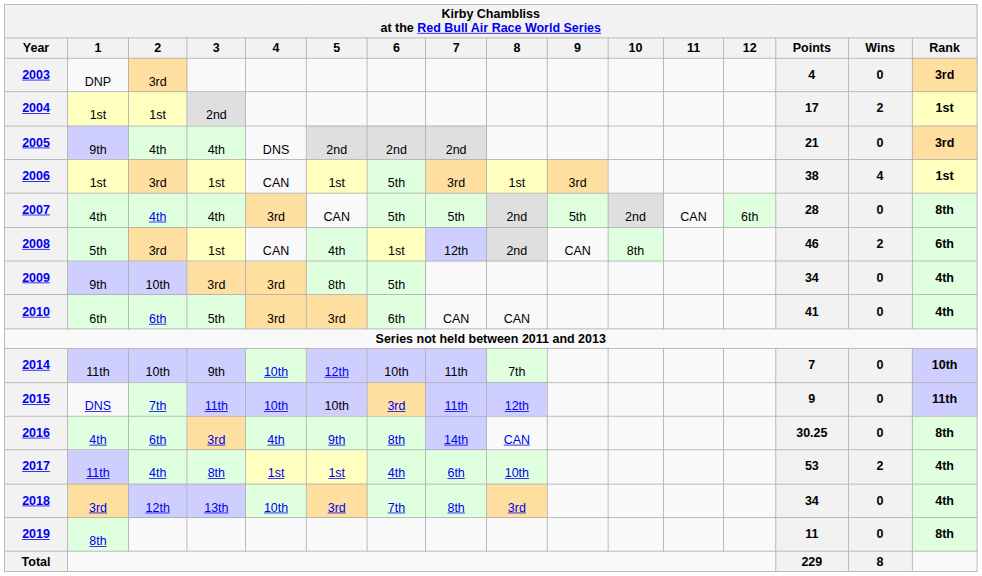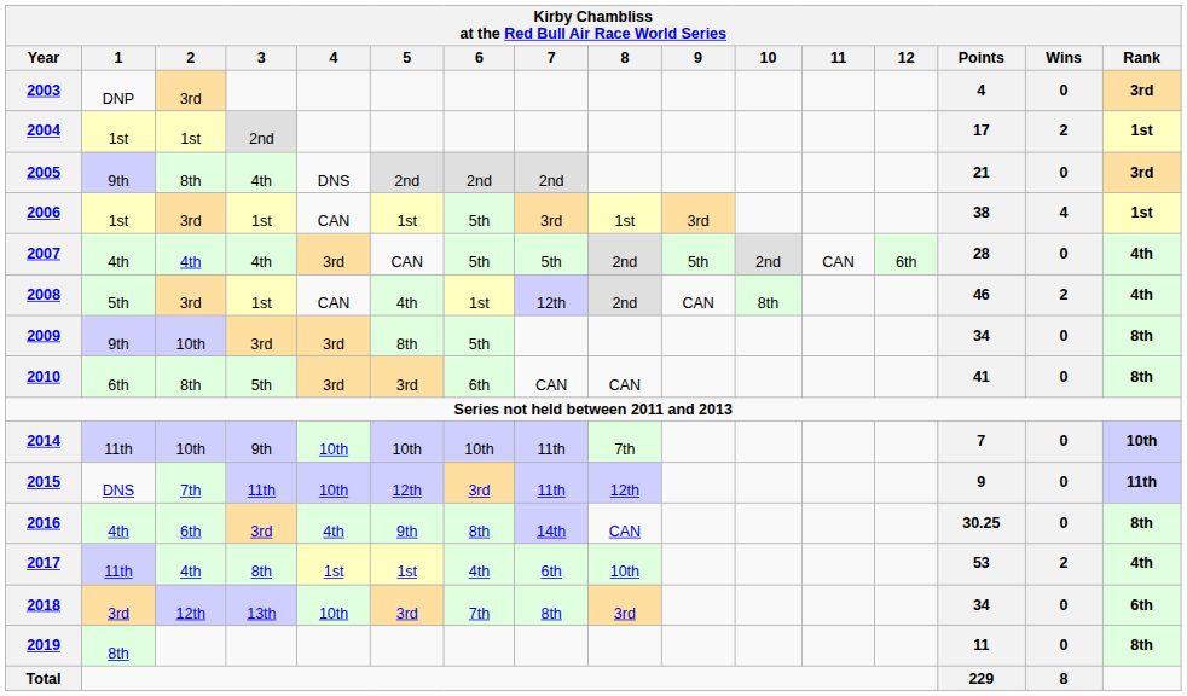2005 | 2: 4th -> 8th
2007 | Rank: 8th -> 4th
2008 | Rank: 6th -> 4th
2009 | Rank: 4th -> 8th
2010 | 2: 6th -> 8th
2010 | Rank: 4th -> 8th
2014 | 5: 12th -> 10th
2015 | 5: 10th -> 12th
2018 | Rank: 4th -> 6th
